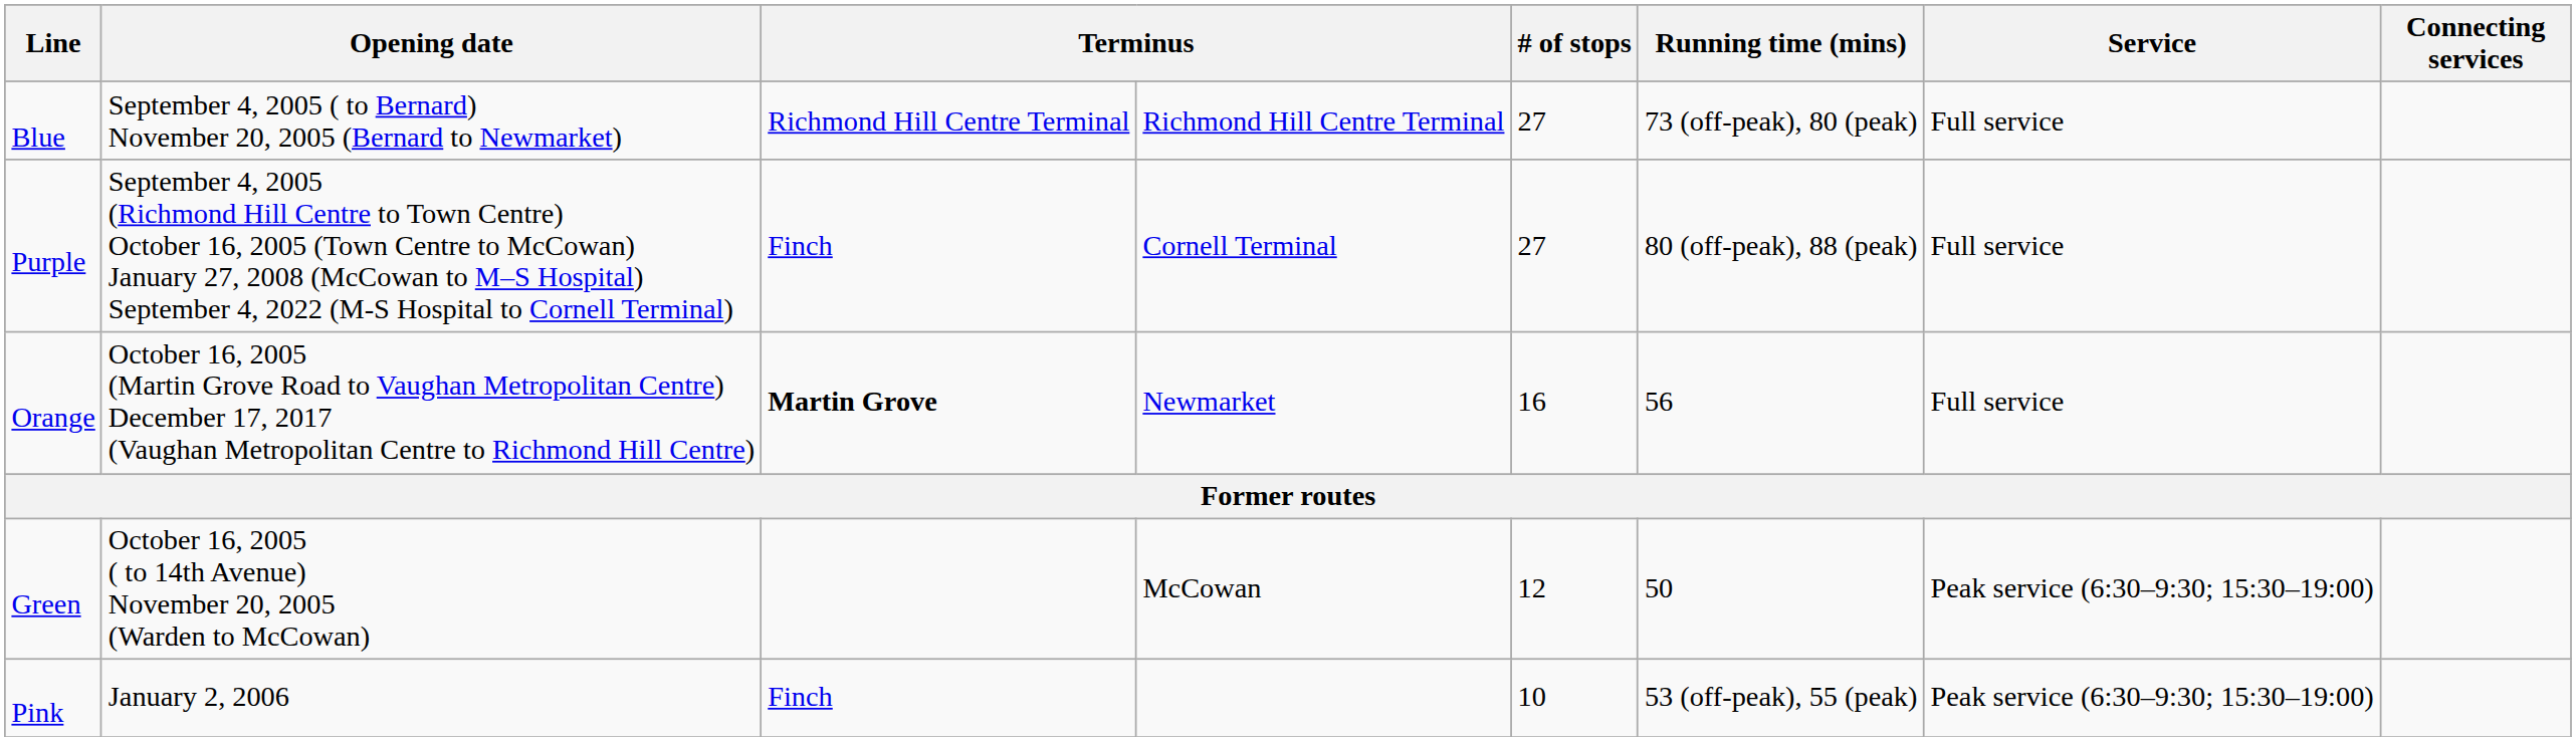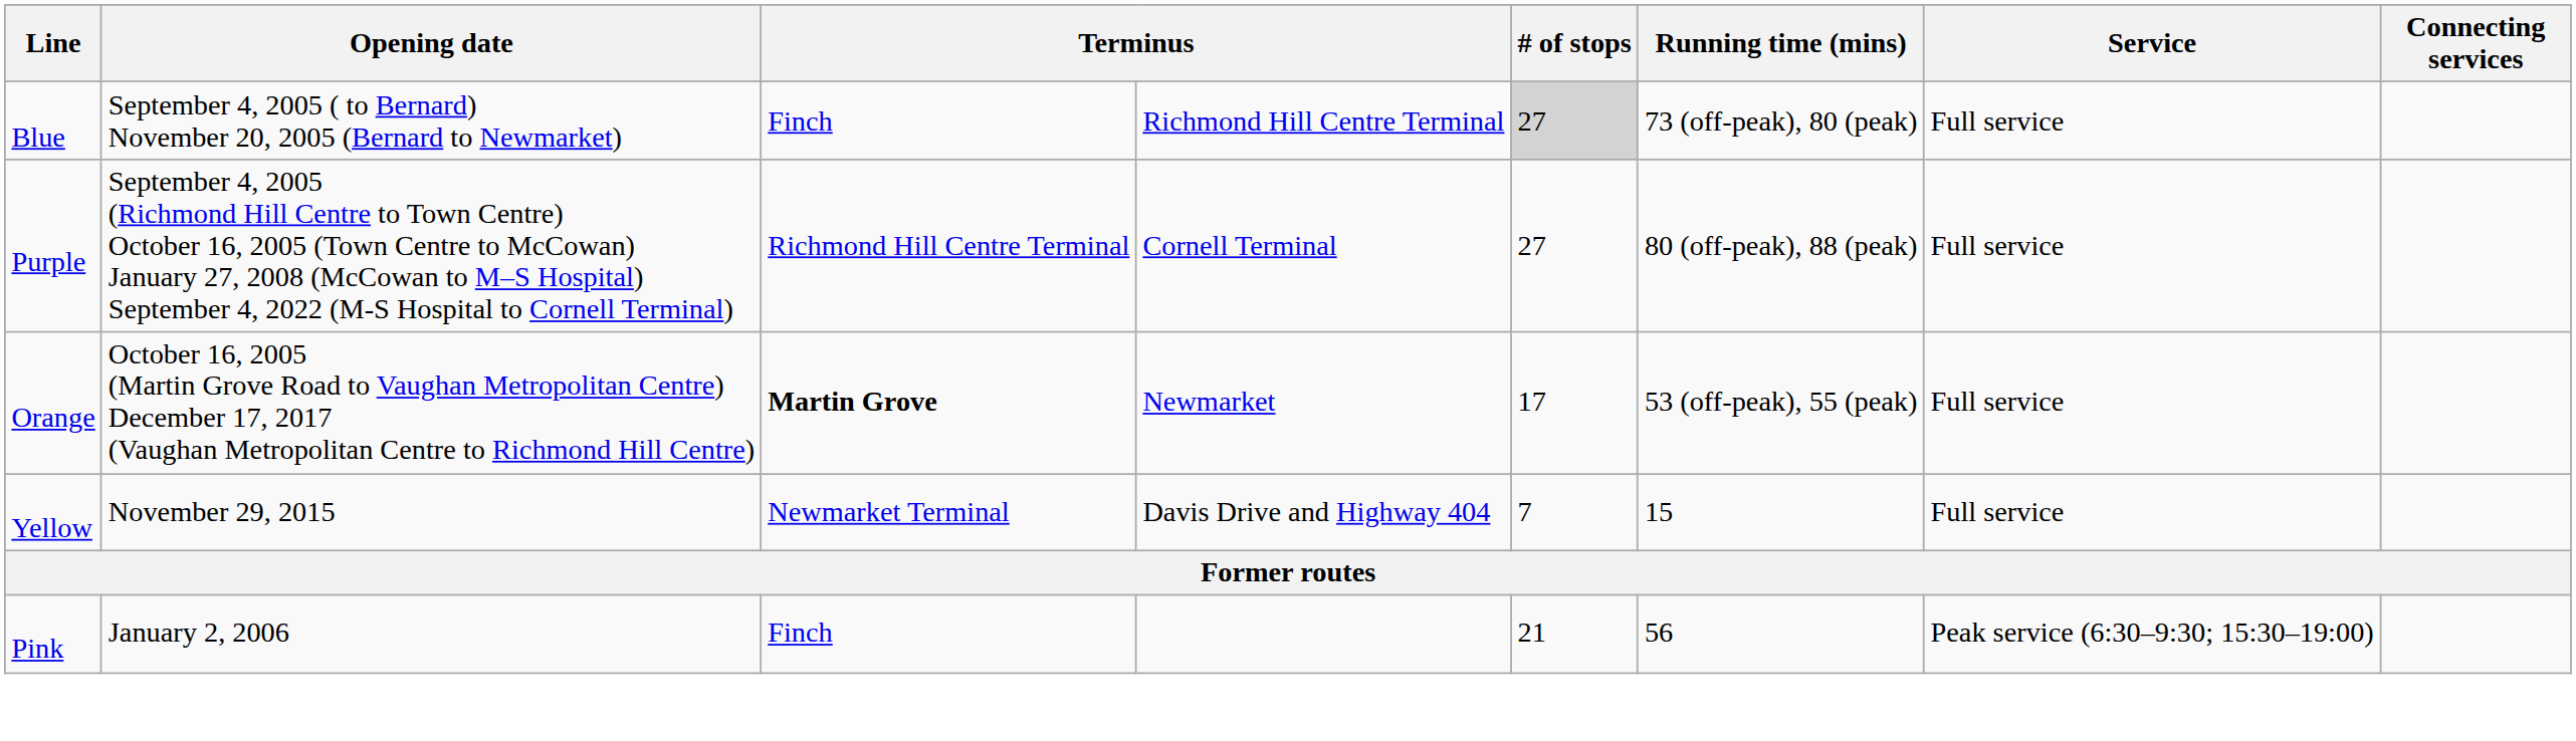Blue | column 3: Richmond Hill Centre Terminal -> Finch
Blue | # of stops: no background -> lightgrey background
Purple | column 3: Finch -> Richmond Hill Centre Terminal
Orange | # of stops: 16 -> 17
Orange | Running time (mins): 56 -> 53 (off-peak), 55 (peak)
+ row: Yellow | November 29, 2015 | Newmarket Terminal | Davis Drive and Highway 404 | 7 | 15 | Full service
- row: Green | October 16, 2005 ( to 14th Avenue) November 20, 2005 (Warden to McCowan) | McCowan | 12 | 50 | Peak service (6:30–9:30; 15:30–19:00)
Pink | # of stops: 10 -> 21
Pink | Running time (mins): 53 (off-peak), 55 (peak) -> 56
